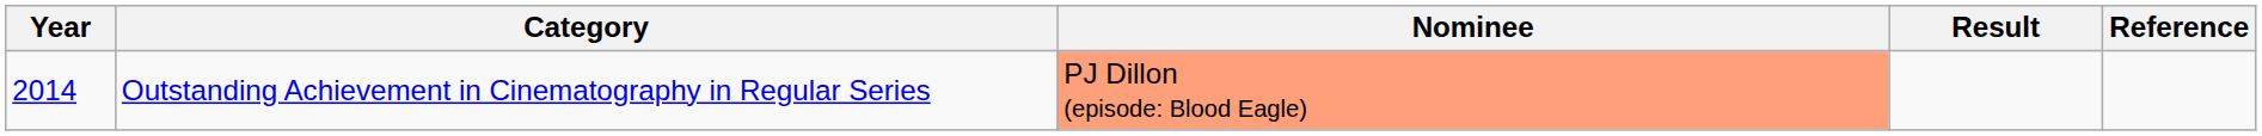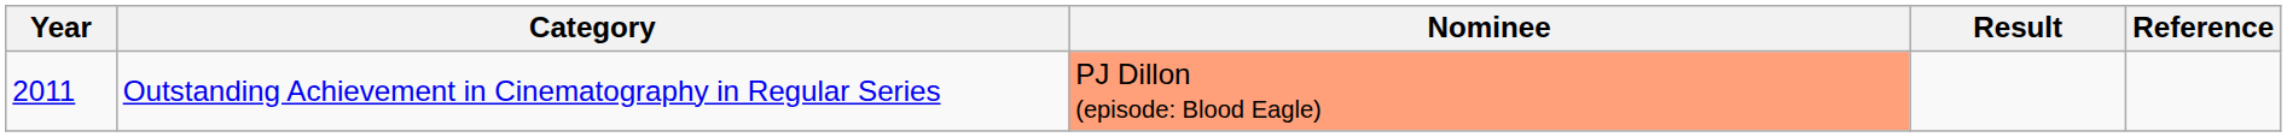Outstanding Achievement in Cinematography in Regular Series | Year: 2014 -> 2011
